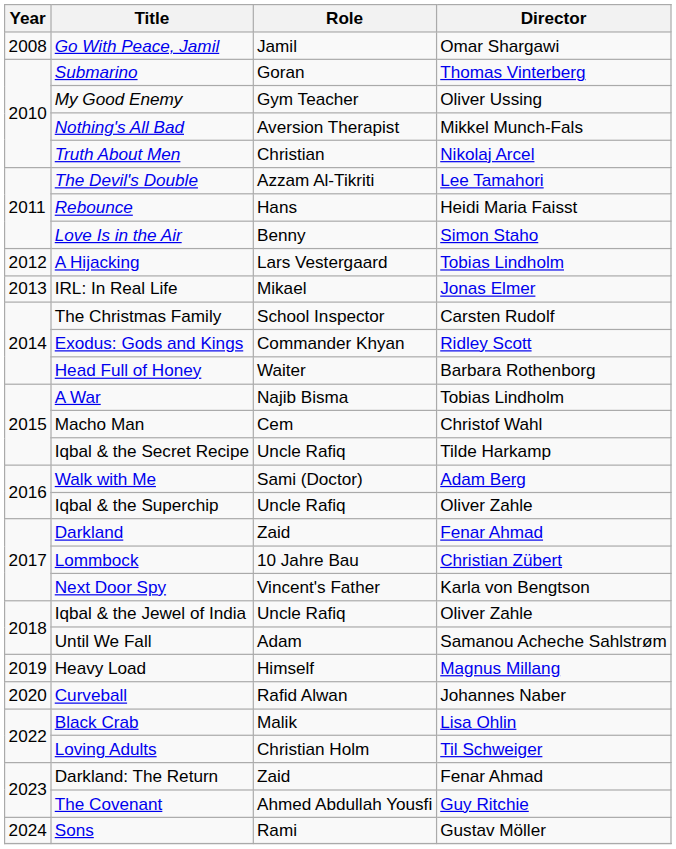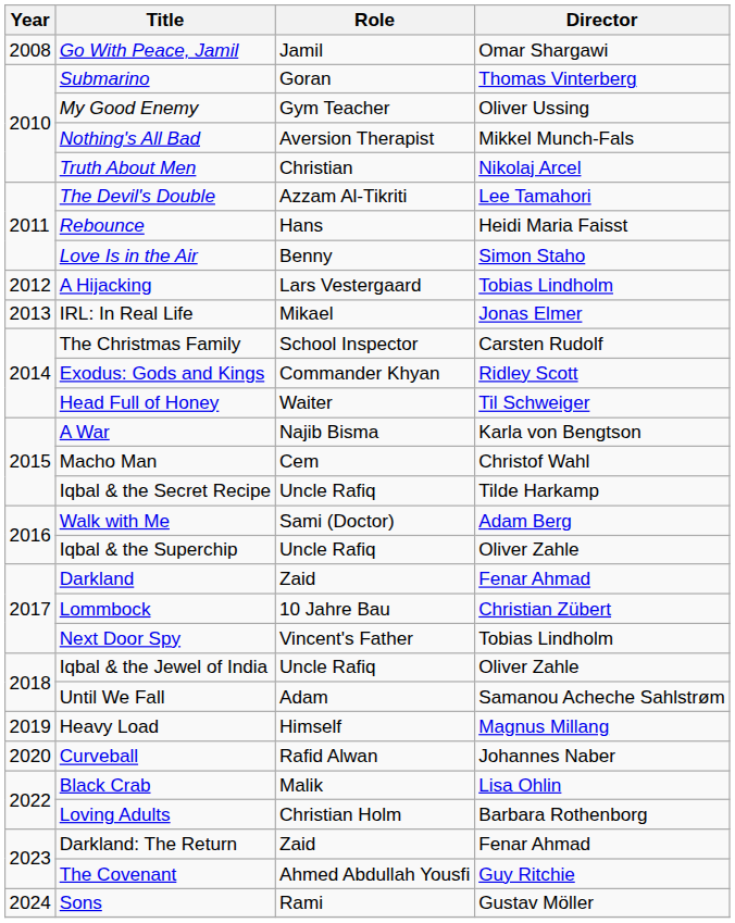Head Full of Honey | Director: Barbara Rothenborg -> Til Schweiger
A War | Director: Tobias Lindholm -> Karla von Bengtson
Next Door Spy | Director: Karla von Bengtson -> Tobias Lindholm
Loving Adults | Director: Til Schweiger -> Barbara Rothenborg
